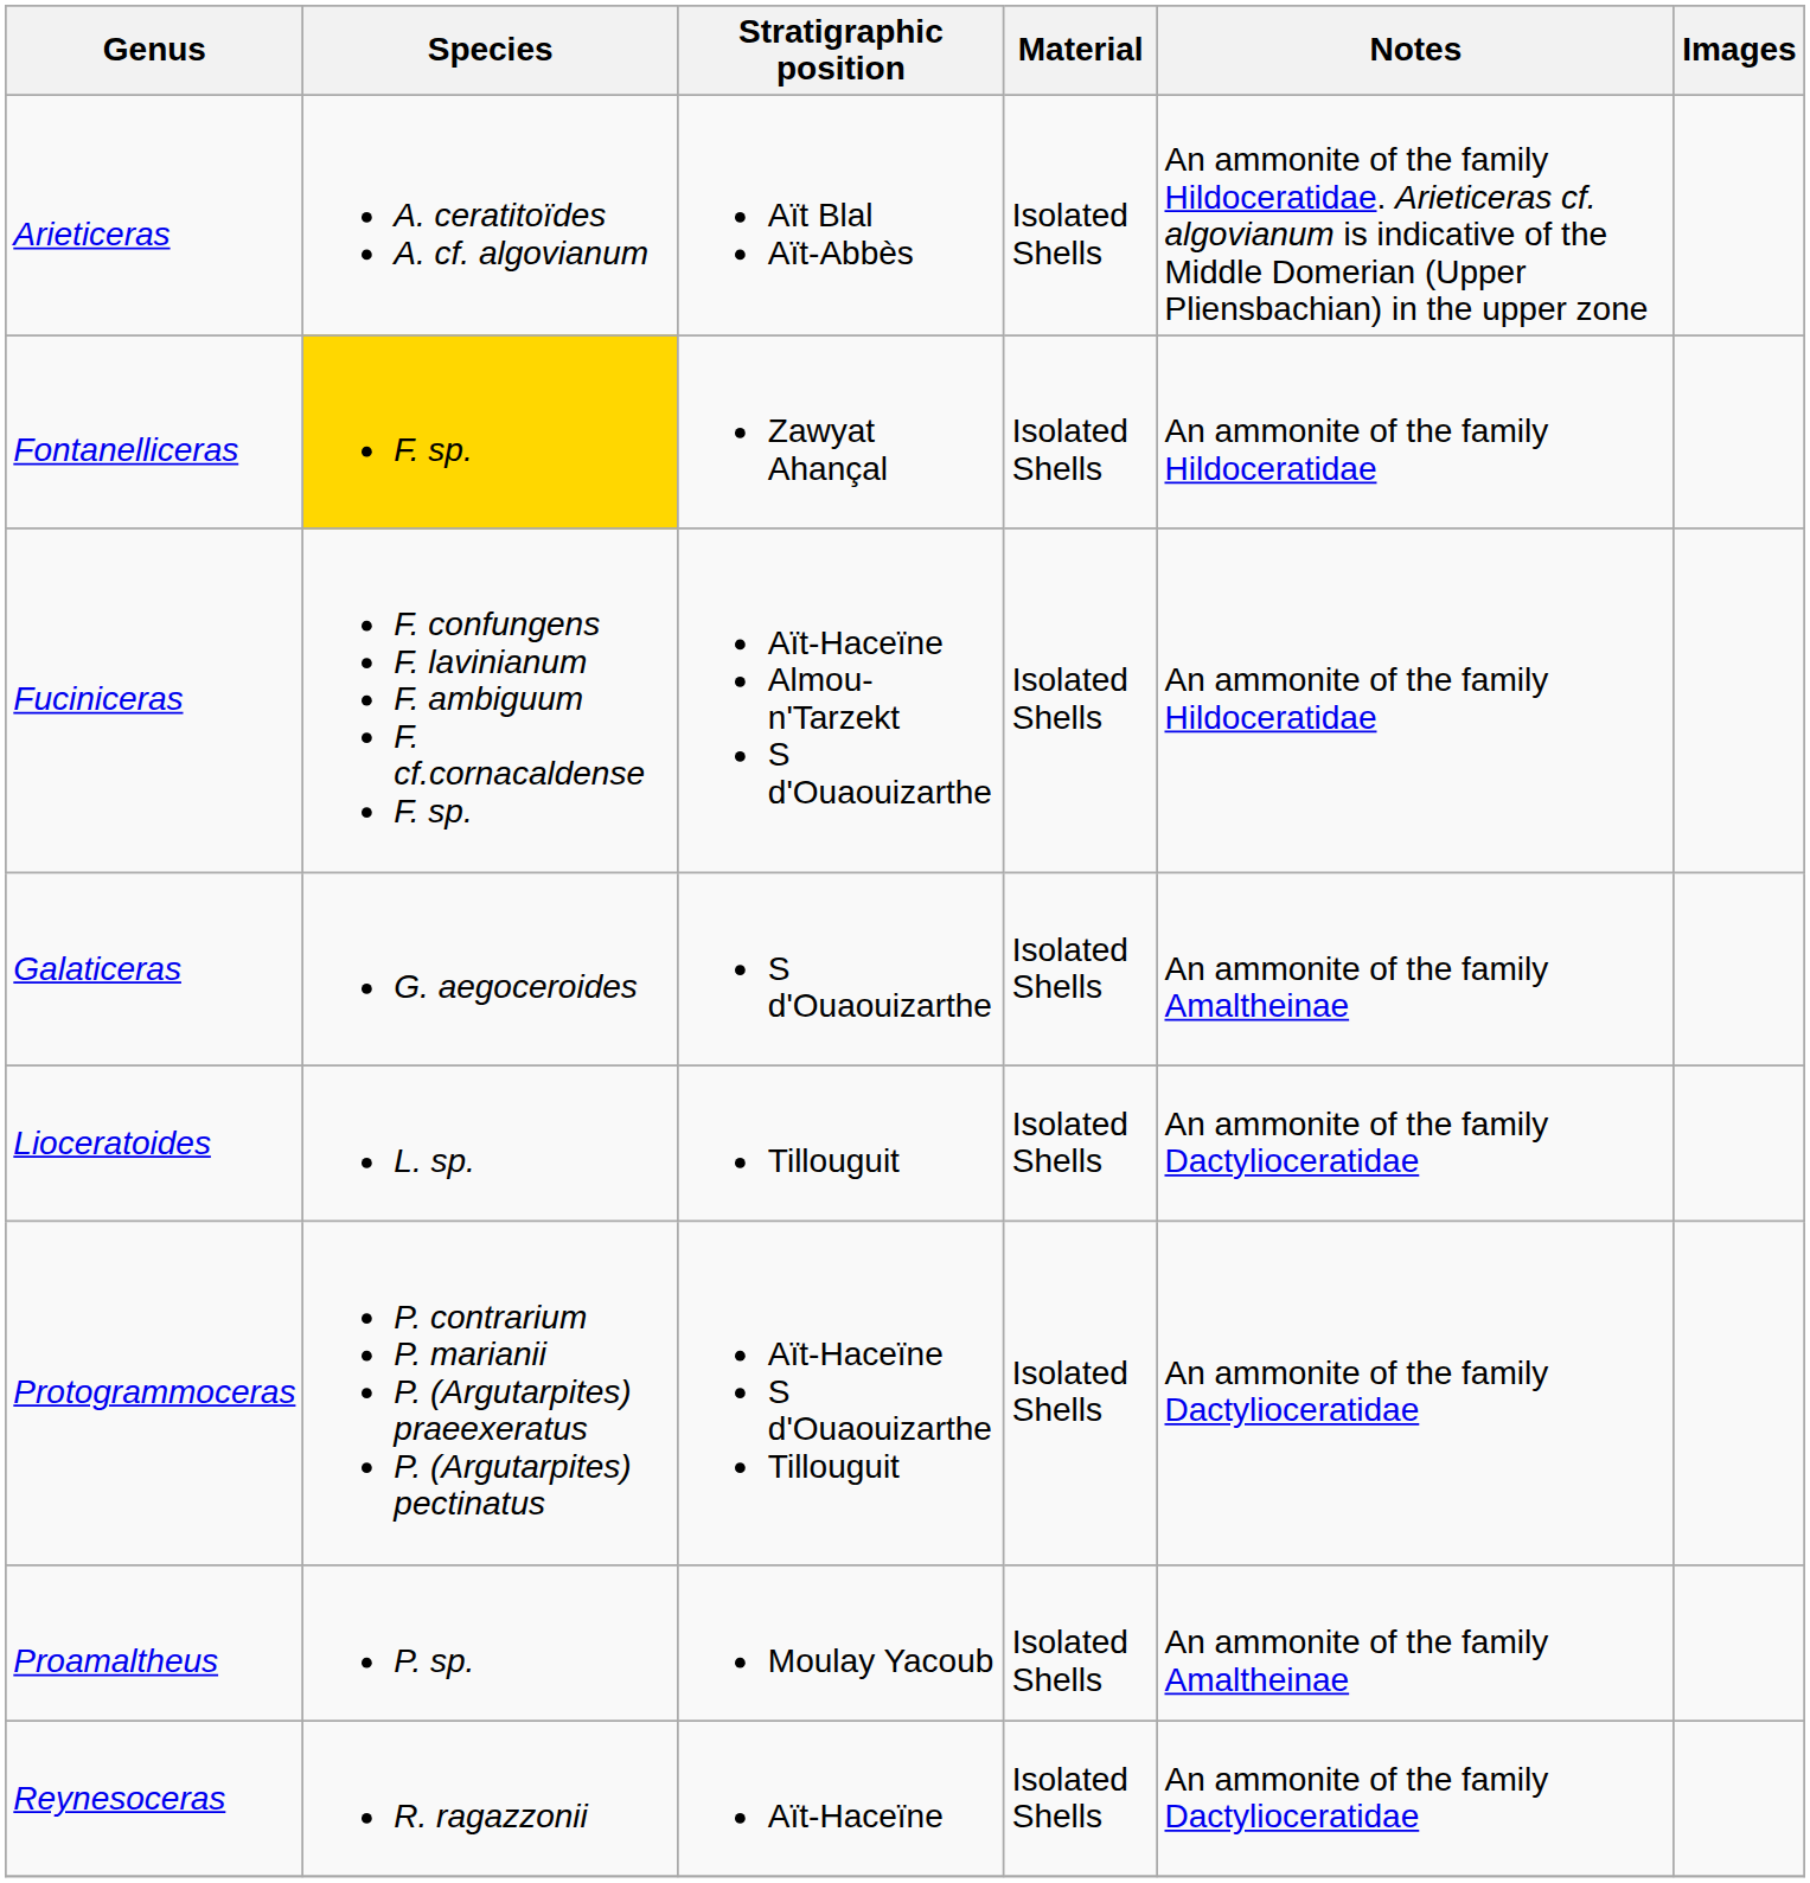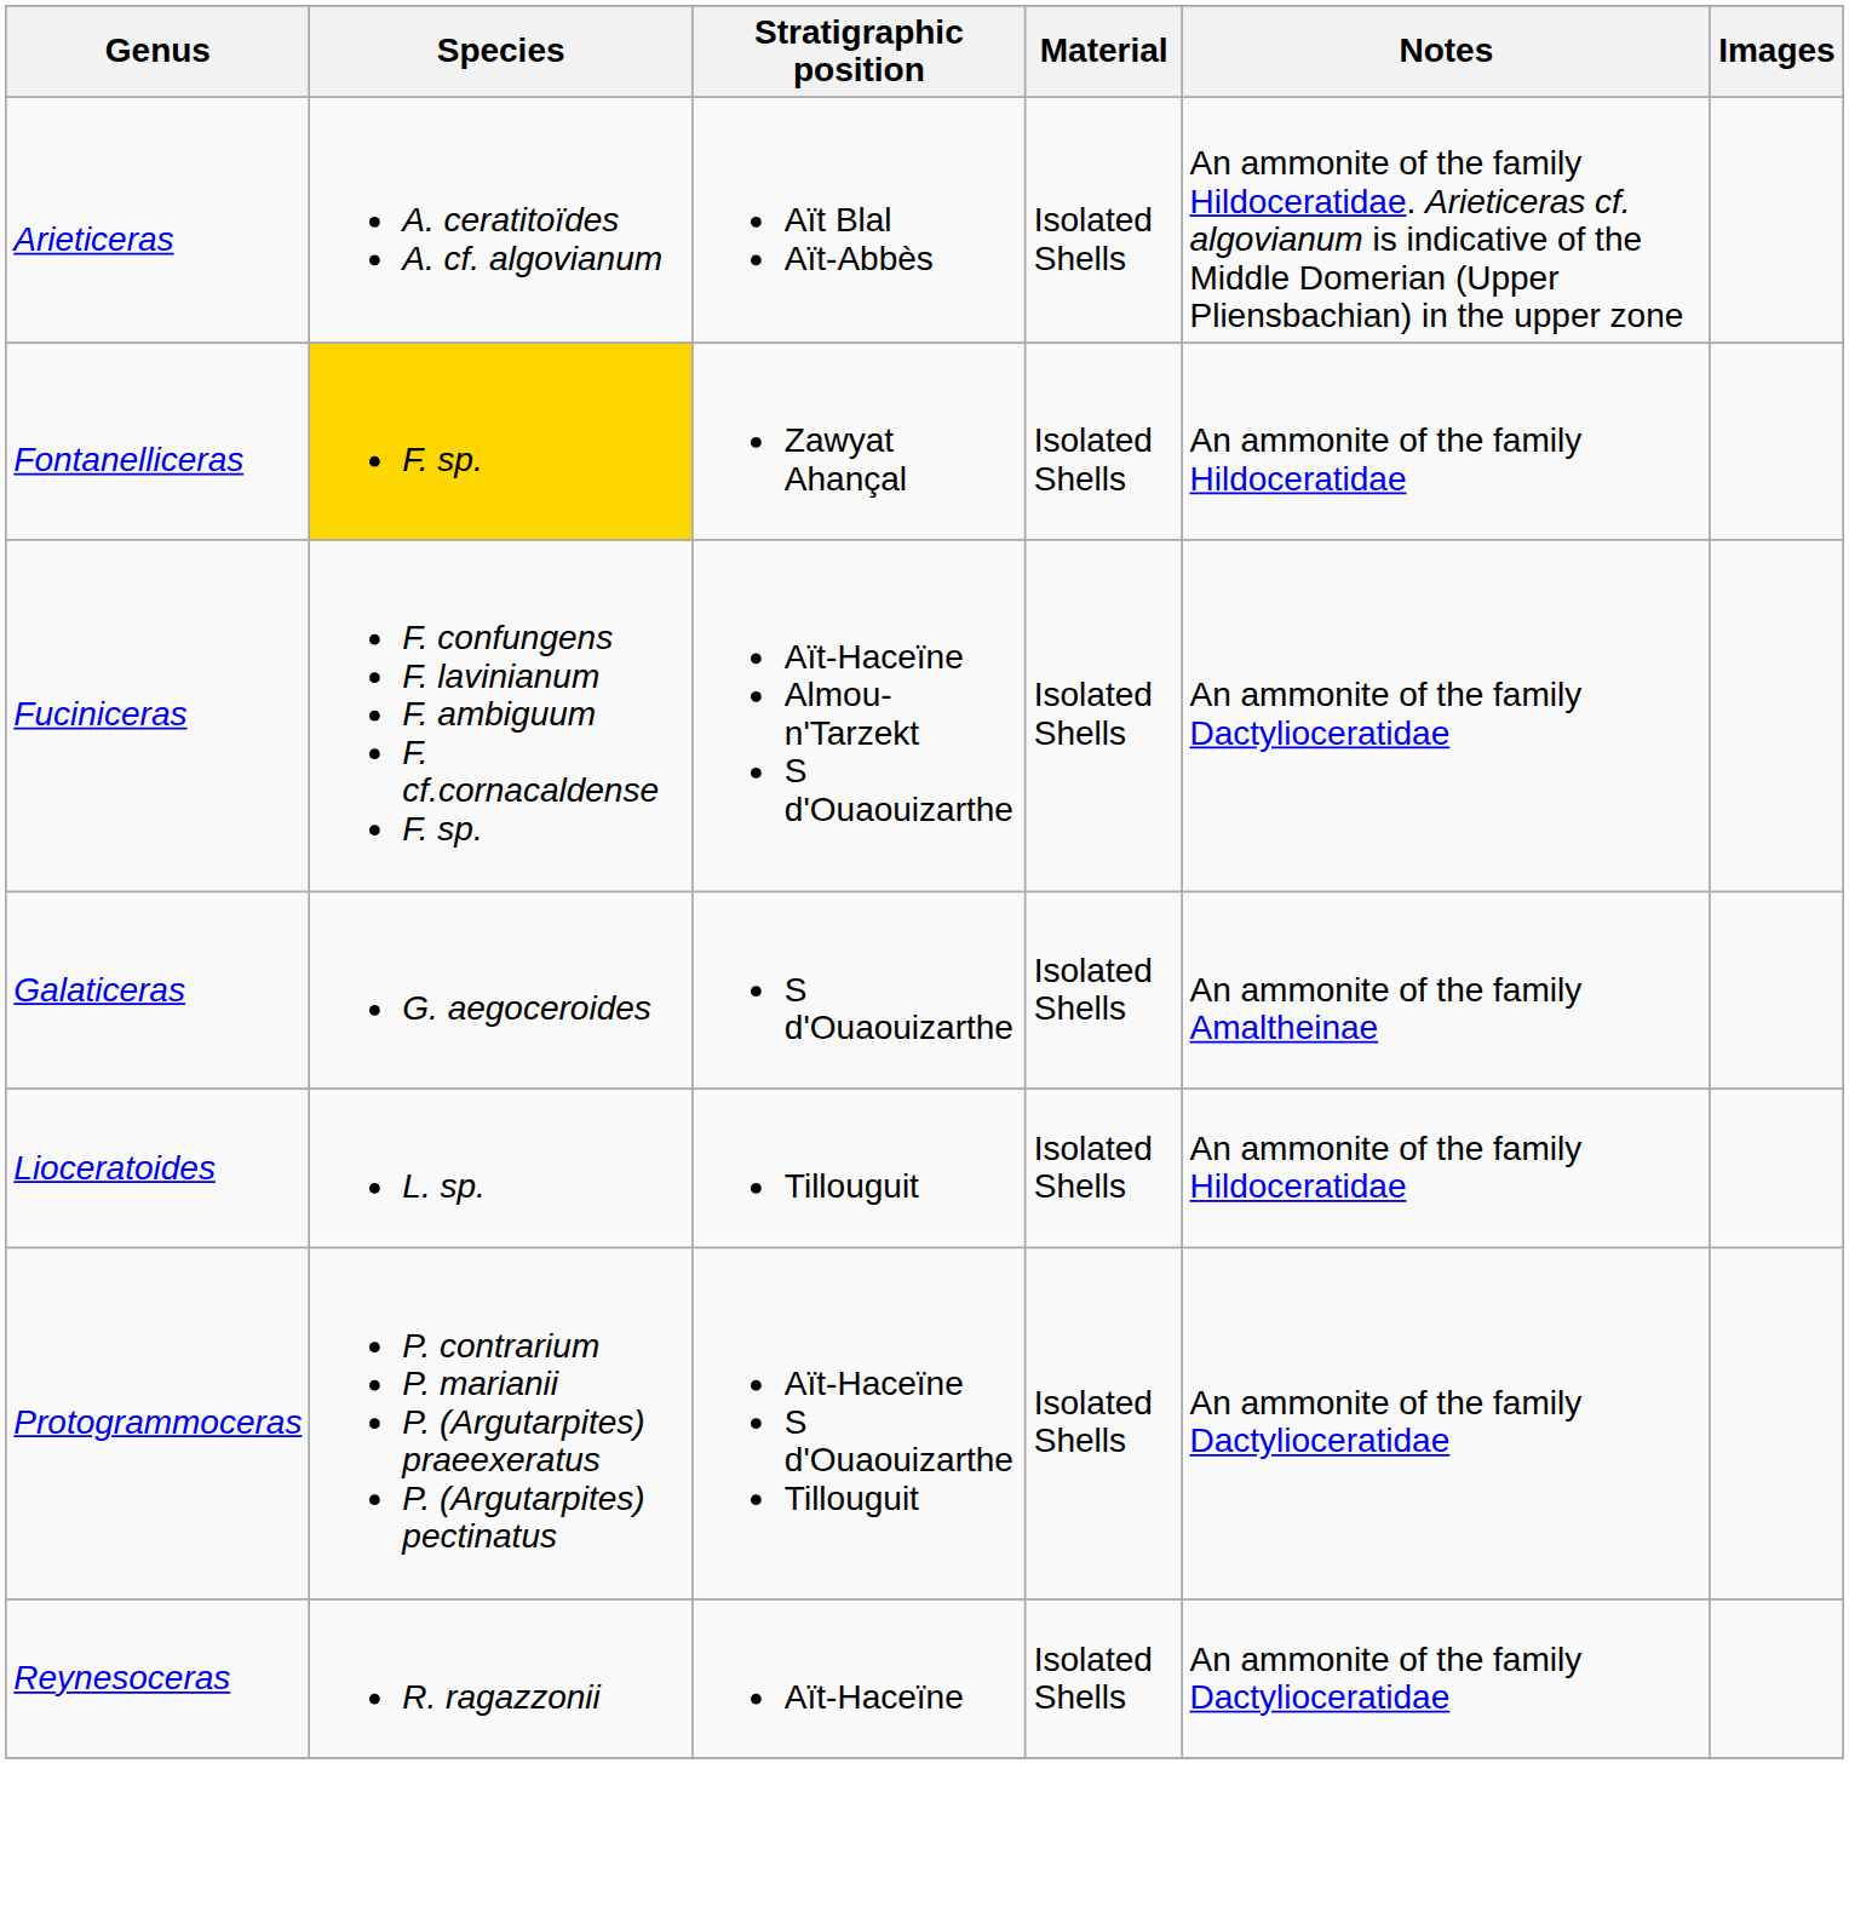Fuciniceras | Notes: An ammonite of the family Hildoceratidae -> An ammonite of the family Dactylioceratidae
Lioceratoides | Notes: An ammonite of the family Dactylioceratidae -> An ammonite of the family Hildoceratidae
- row: Proamaltheus | P. sp. | Moulay Yacoub | Isolated Shells | An ammonite of the family Amaltheinae
